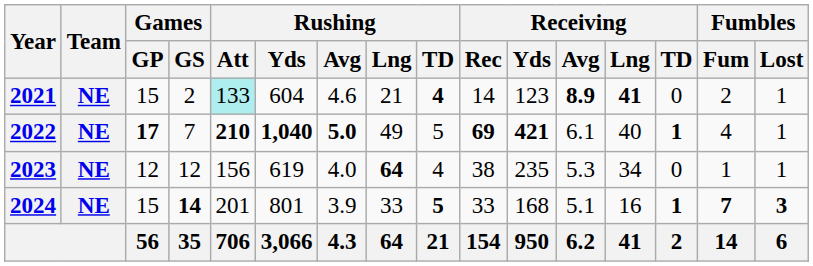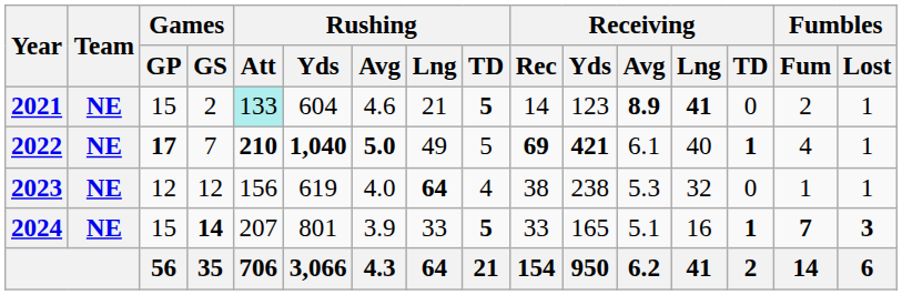2021 | Rushing / TD: 4 -> 5
2023 | Receiving / Yds: 235 -> 238
2023 | Receiving / Lng: 34 -> 32
2024 | Rushing / Att: 201 -> 207
2024 | Receiving / Yds: 168 -> 165
